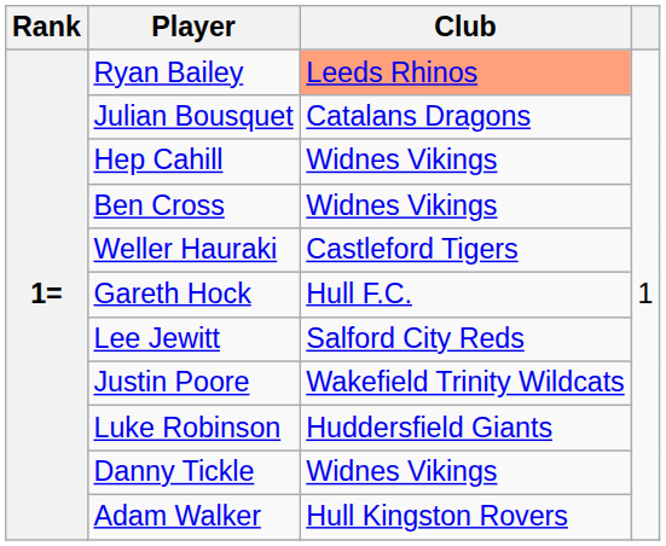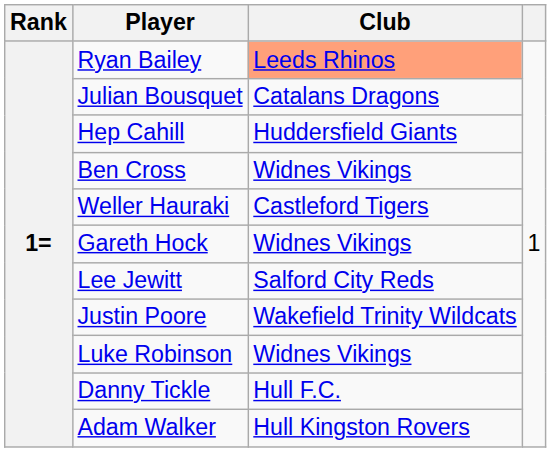Hep Cahill | Club: Widnes Vikings -> Huddersfield Giants
Gareth Hock | Club: Hull F.C. -> Widnes Vikings
Luke Robinson | Club: Huddersfield Giants -> Widnes Vikings
Danny Tickle | Club: Widnes Vikings -> Hull F.C.
